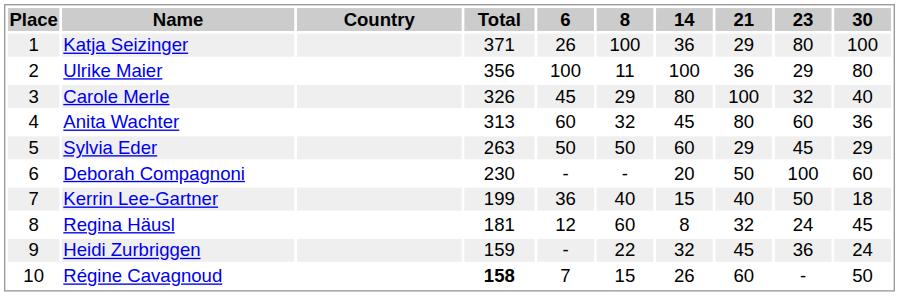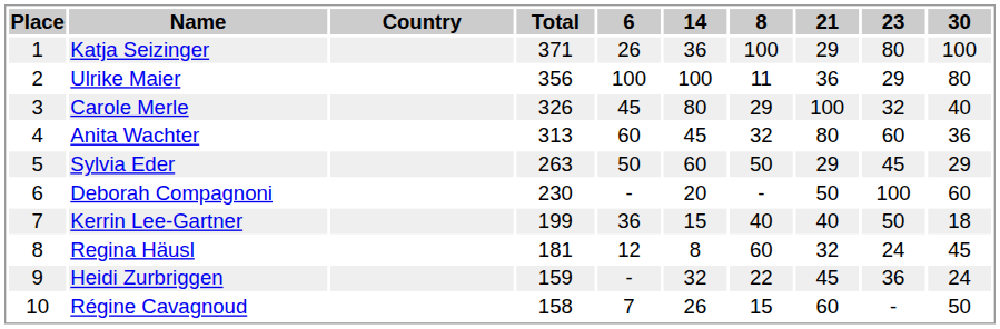columns swapped: 8 <-> 14
Régine Cavagnoud | Total: bold -> normal
